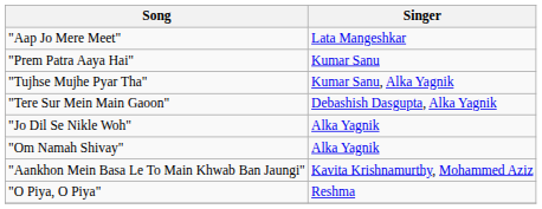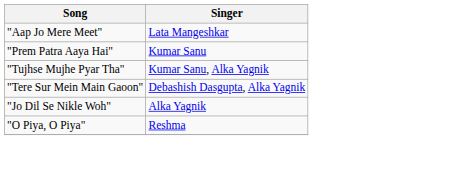- row: "Om Namah Shivay" | Alka Yagnik
- row: "Aankhon Mein Basa Le To Main Khwab Ban Jaungi" | Kavita Krishnamurthy, Mohammed Aziz
